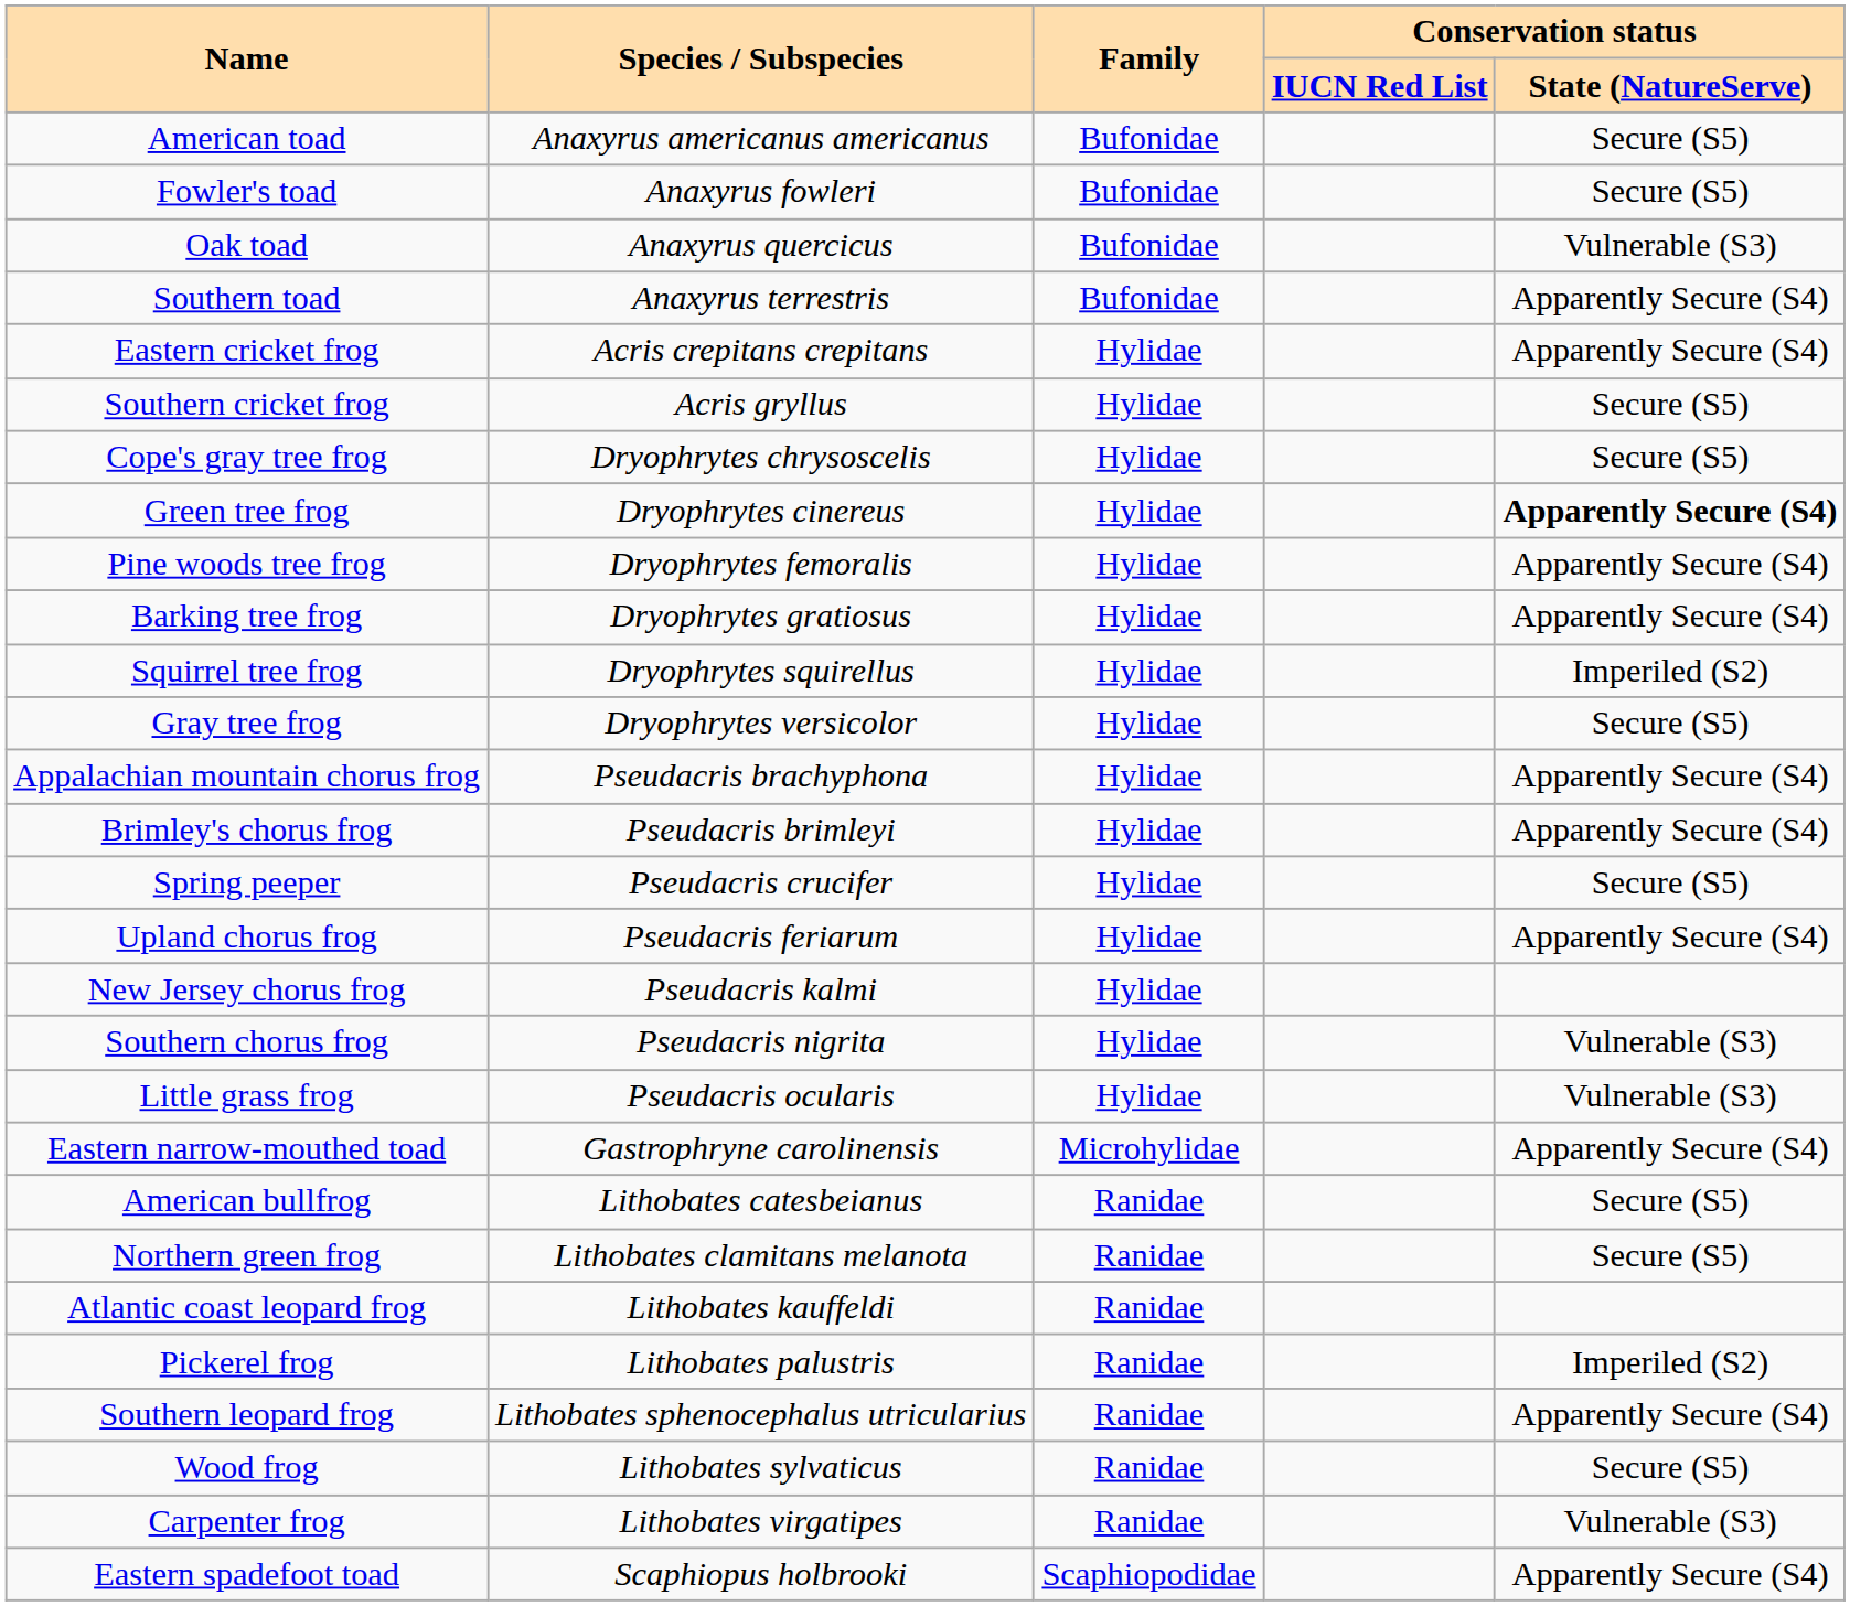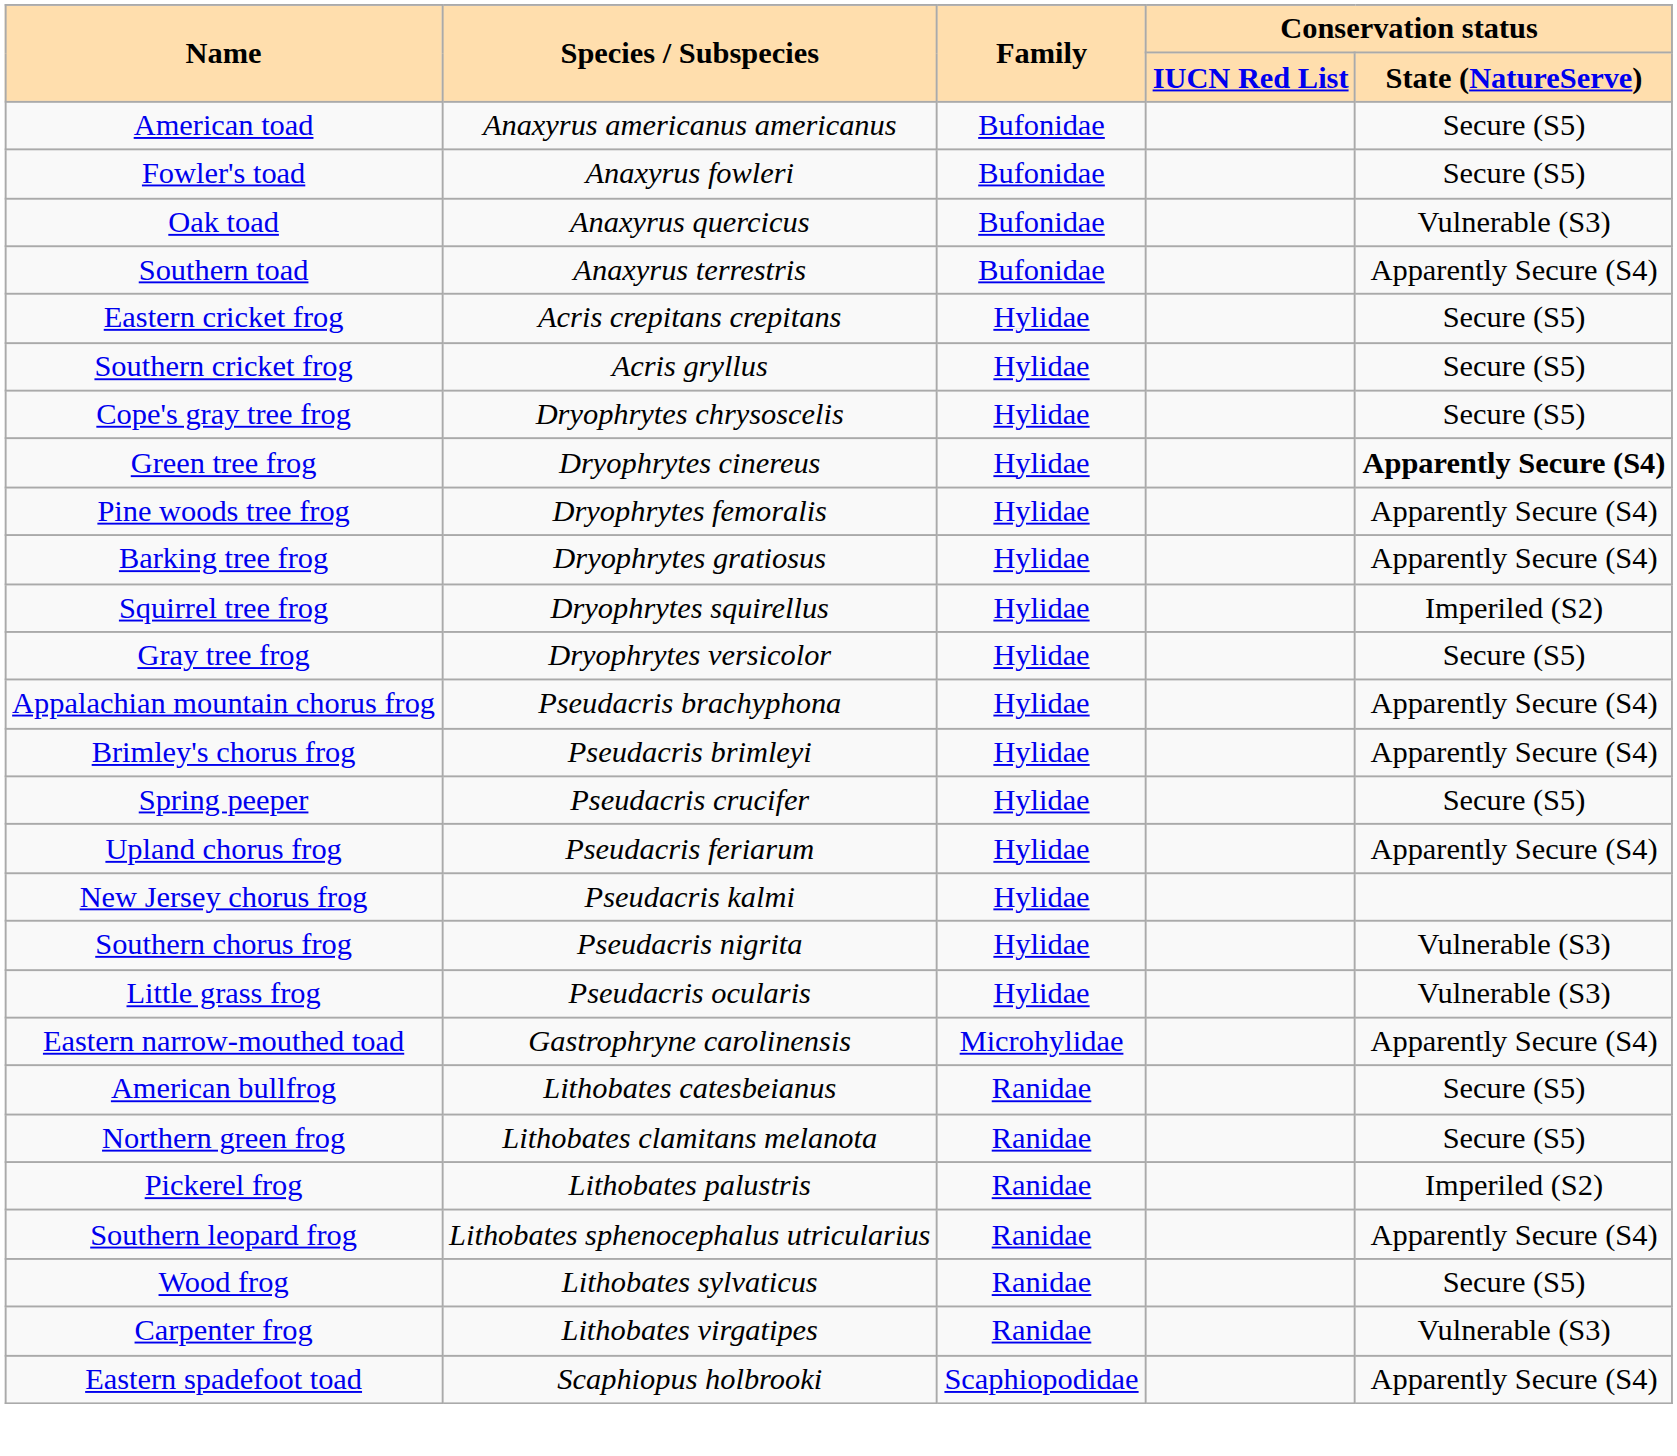Eastern cricket frog | Conservation status / State (NatureServe): Apparently Secure (S4) -> Secure (S5)
- row: Atlantic coast leopard frog | Lithobates kauffeldi | Ranidae
